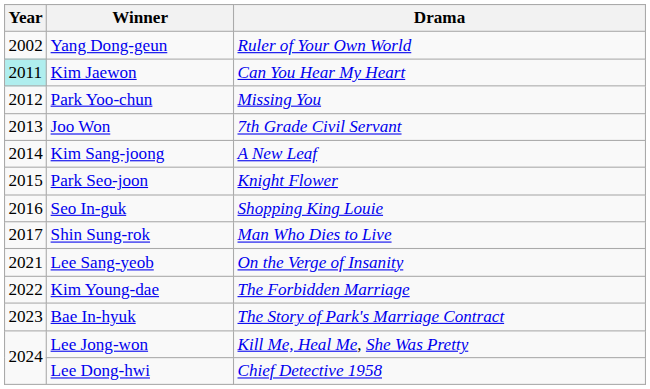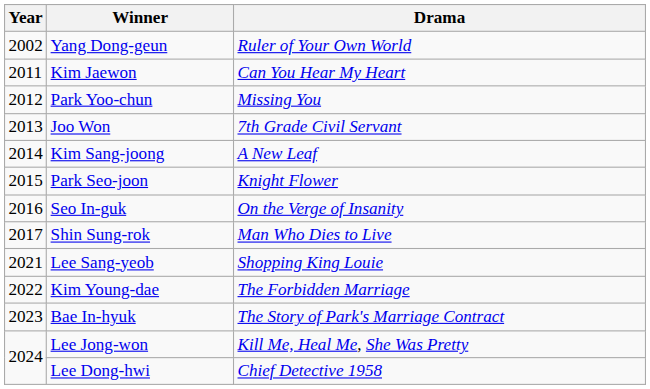Kim Jaewon | Year: paleturquoise background -> no background
Seo In-guk | Drama: Shopping King Louie -> On the Verge of Insanity
Lee Sang-yeob | Drama: On the Verge of Insanity -> Shopping King Louie
